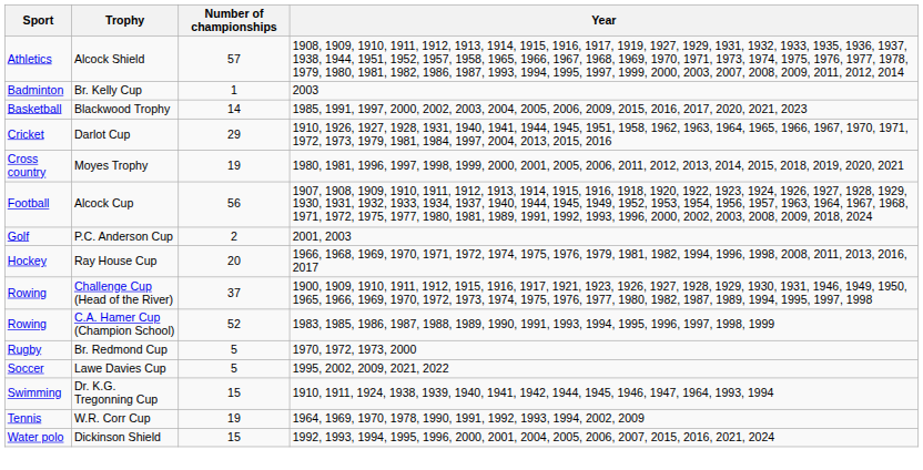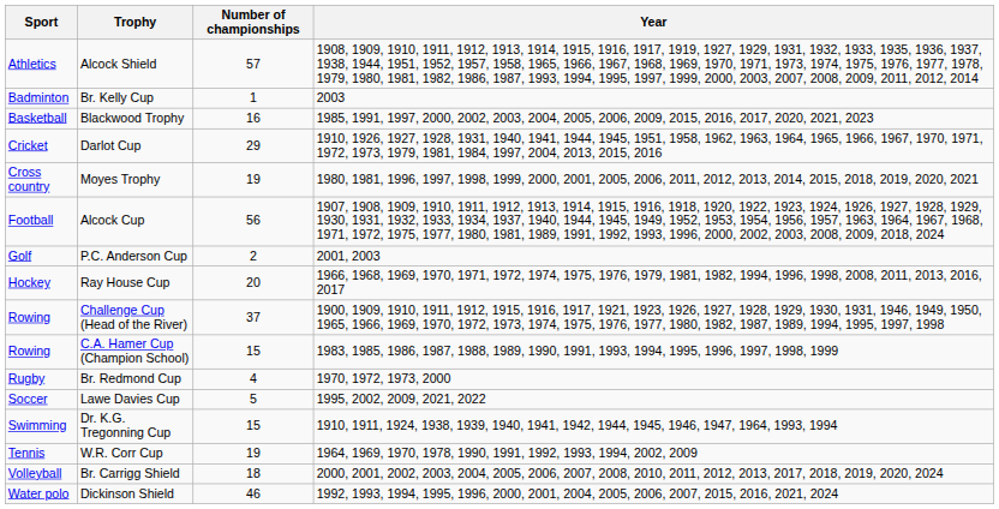Blackwood Trophy | Number of championships: 14 -> 16
C.A. Hamer Cup (Champion School) | Number of championships: 52 -> 15
Br. Redmond Cup | Number of championships: 5 -> 4
+ row: Volleyball | Br. Carrigg Shield | 18 | 2000, 2001, 2002, 2003, 2004, 2005, 2006, 2007, 2008, 2010, 2011, 2012, 2013, 2017, 2018, 2019, 2020, 2024
Dickinson Shield | Number of championships: 15 -> 46
